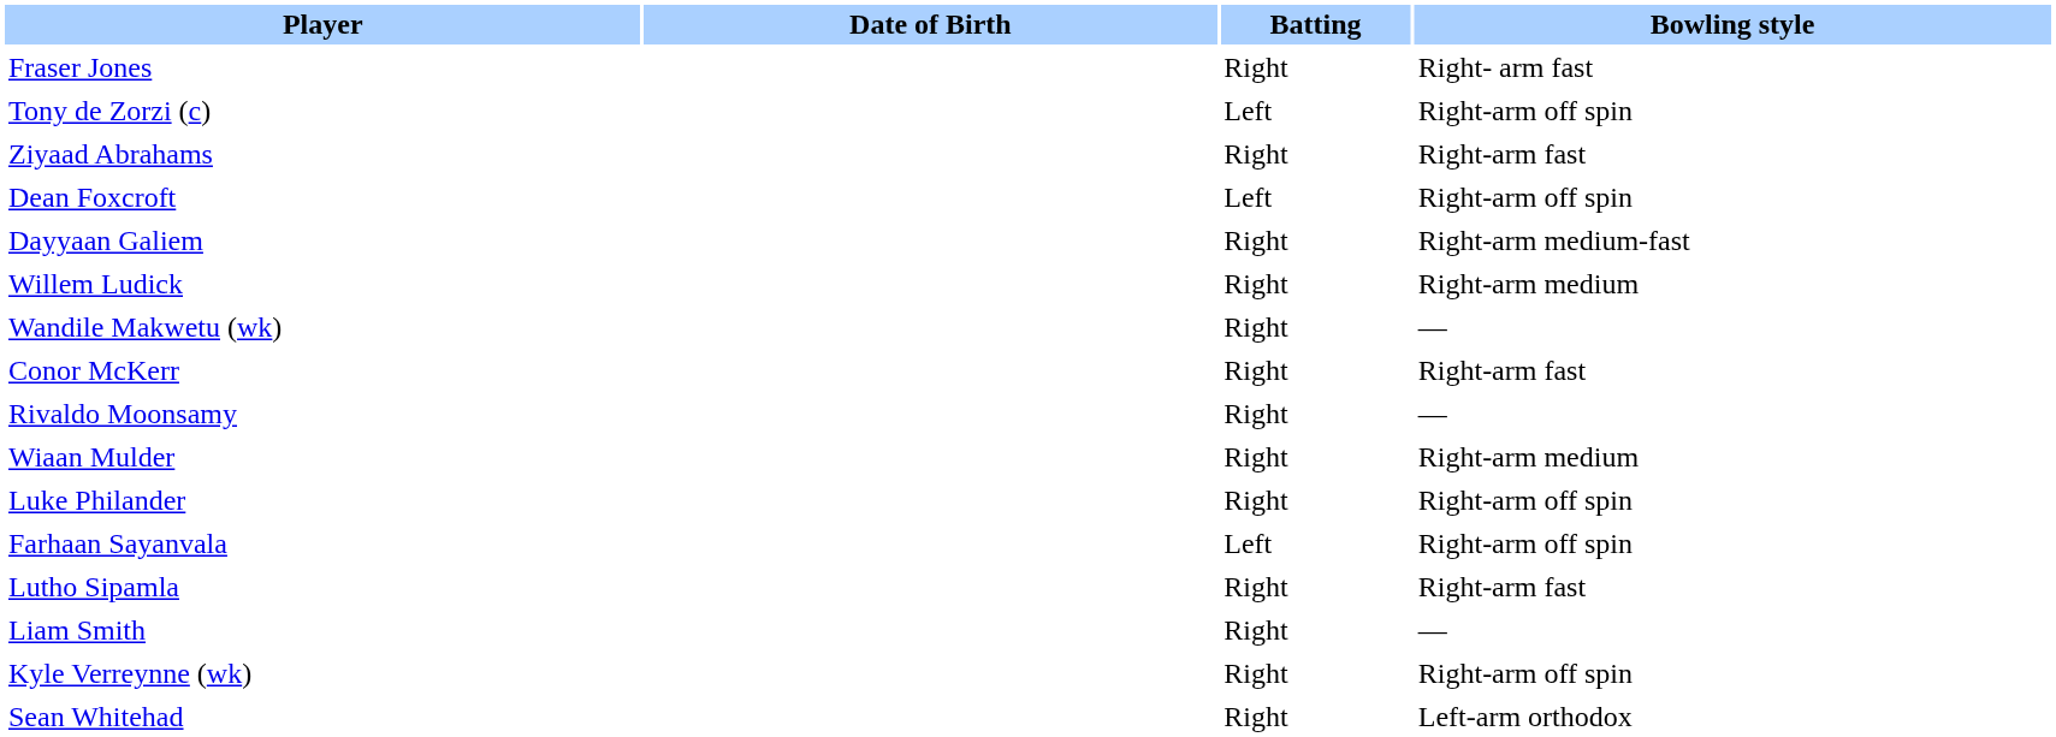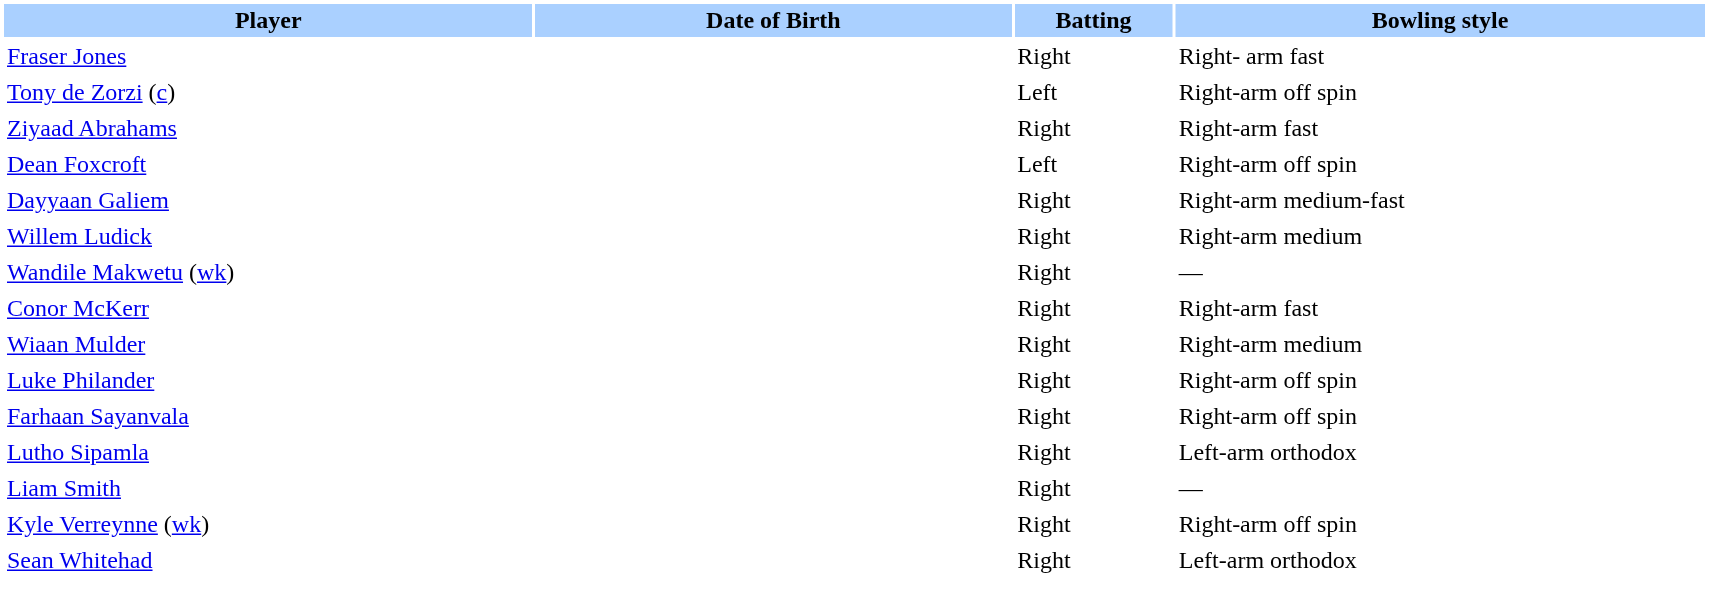- row: Rivaldo Moonsamy | Right | —
Farhaan Sayanvala | Batting: Left -> Right
Lutho Sipamla | Bowling style: Right-arm fast -> Left-arm orthodox
